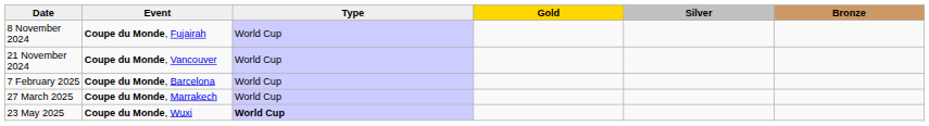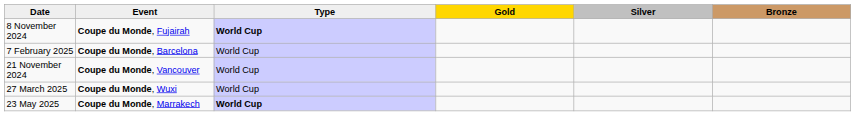8 November 2024 | Type: normal -> bold
rows swapped: 21 November 2024 <-> 7 February 2025
27 March 2025 | Event: Coupe du Monde, Marrakech -> Coupe du Monde, Wuxi
23 May 2025 | Event: Coupe du Monde, Wuxi -> Coupe du Monde, Marrakech
